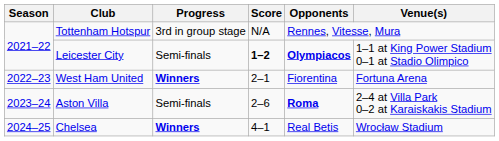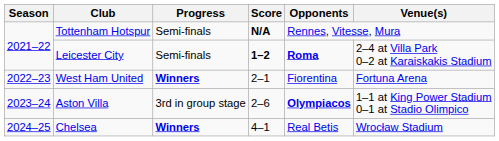Tottenham Hotspur | Progress: 3rd in group stage -> Semi-finals
Tottenham Hotspur | Score: normal -> bold
Leicester City | Opponents: Olympiacos -> Roma
Leicester City | Venue(s): 1–1 at King Power Stadium 0–1 at Stadio Olimpico -> 2–4 at Villa Park 0–2 at Karaiskakis Stadium
Aston Villa | Progress: Semi-finals -> 3rd in group stage
Aston Villa | Opponents: Roma -> Olympiacos
Aston Villa | Venue(s): 2–4 at Villa Park 0–2 at Karaiskakis Stadium -> 1–1 at King Power Stadium 0–1 at Stadio Olimpico
